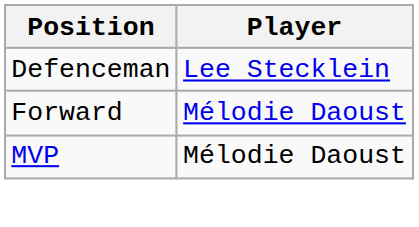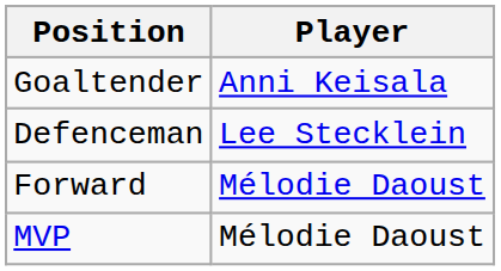+ row: Goaltender | Anni Keisala
